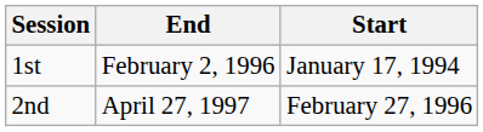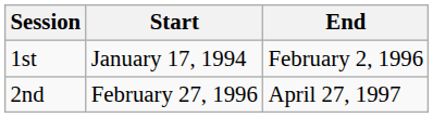columns swapped: Start <-> End
